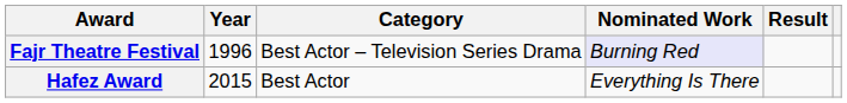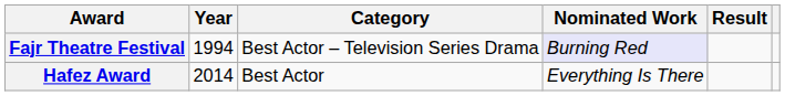Fajr Theatre Festival | Year: 1996 -> 1994
Hafez Award | Year: 2015 -> 2014
